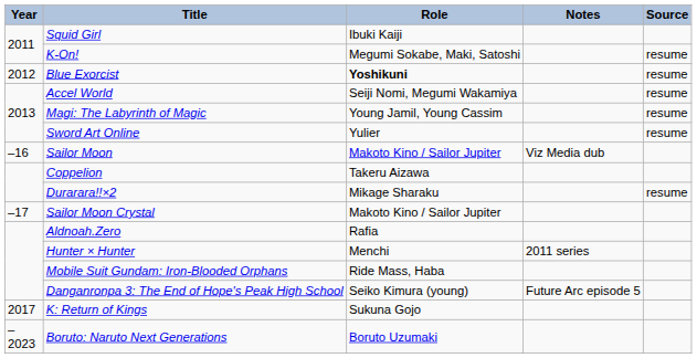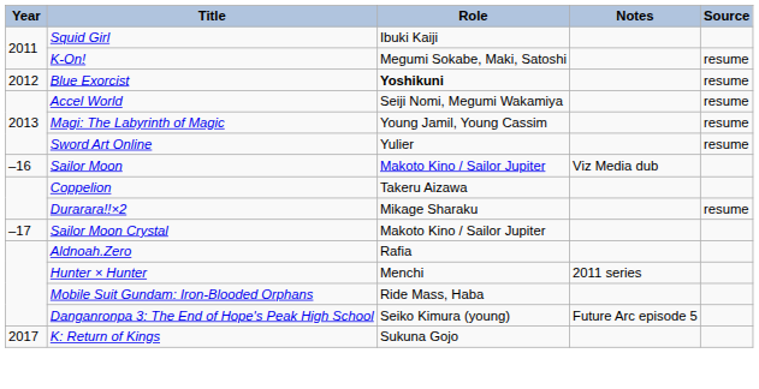- row: –2023 | Boruto: Naruto Next Generations | Boruto Uzumaki
